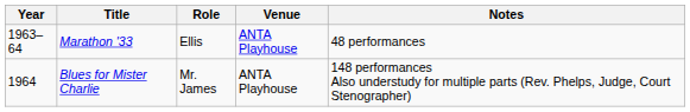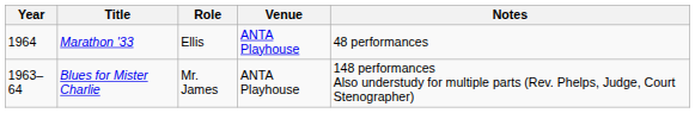Marathon '33 | Year: 1963–64 -> 1964
Blues for Mister Charlie | Year: 1964 -> 1963–64
